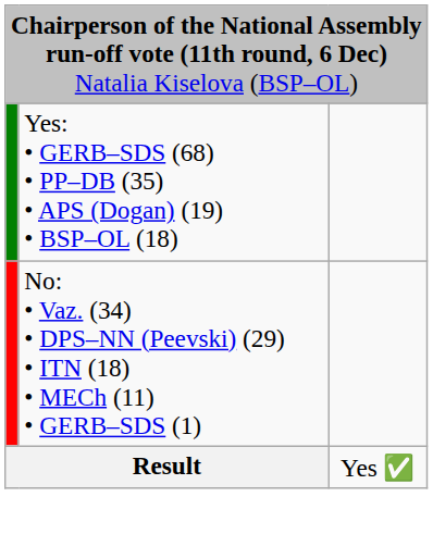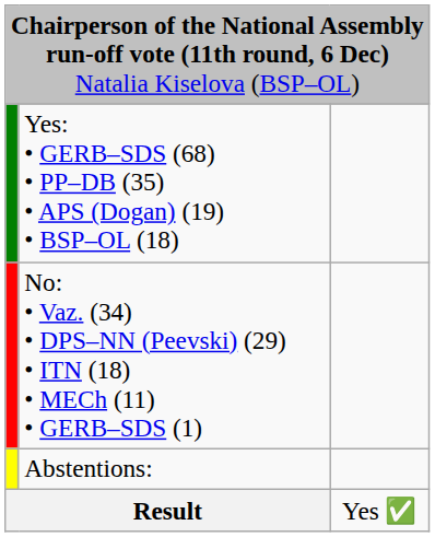+ row: Abstentions:
